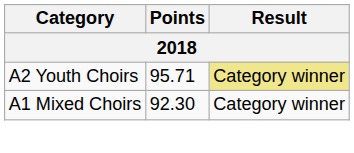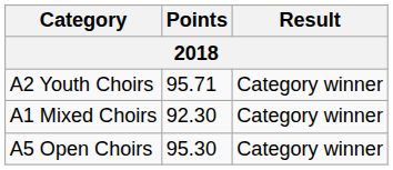A2 Youth Choirs | Result: khaki background -> no background
+ row: A5 Open Choirs | 95.30 | Category winner
